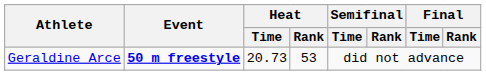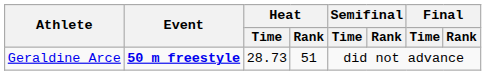Geraldine Arce | Heat / Time: 20.73 -> 28.73
Geraldine Arce | Heat / Rank: 53 -> 51
